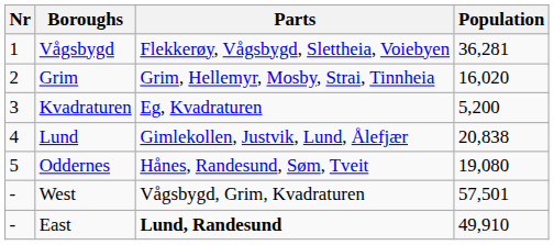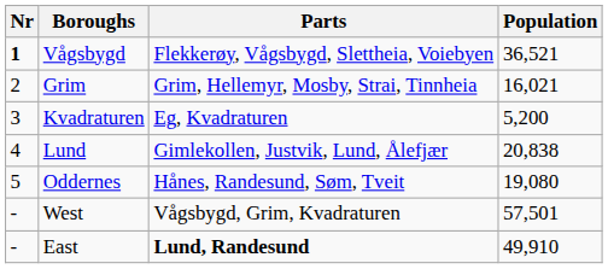Vågsbygd | Nr: normal -> bold
Vågsbygd | Population: 36,281 -> 36,521
Grim | Population: 16,020 -> 16,021
